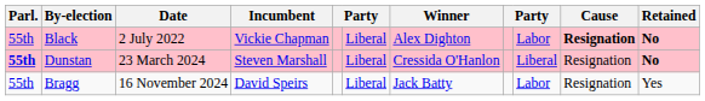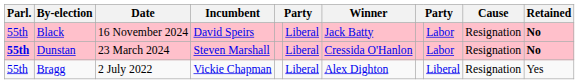Black | Date: 2 July 2022 -> 16 November 2024
Black | Incumbent: Vickie Chapman -> David Speirs
Black | Winner: Alex Dighton -> Jack Batty
Black | Cause: bold -> normal
Dunstan | column 9: Liberal -> Labor
Bragg | Date: 16 November 2024 -> 2 July 2022
Bragg | Incumbent: David Speirs -> Vickie Chapman
Bragg | Winner: Jack Batty -> Alex Dighton
Bragg | column 9: Labor -> Liberal
